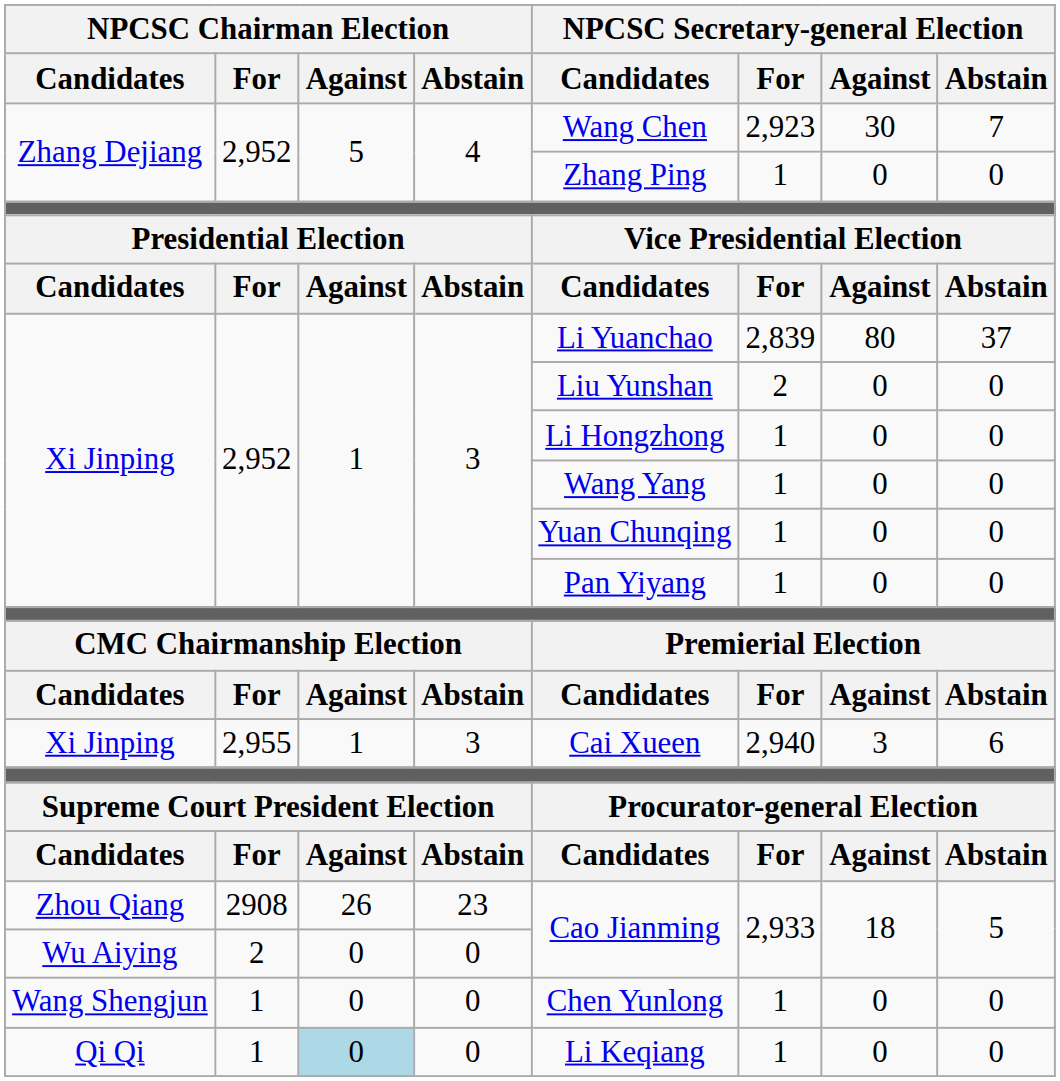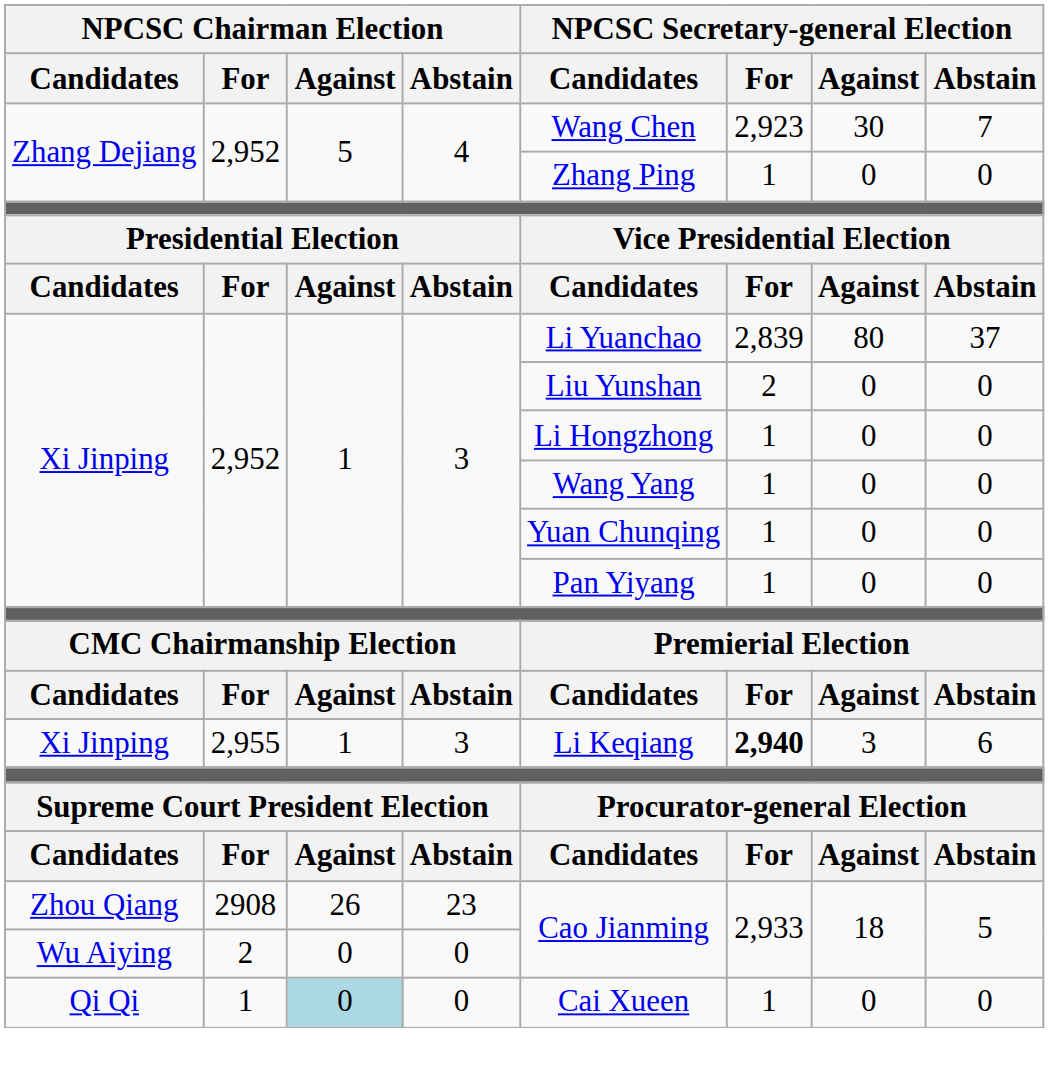Xi Jinping / 2,955 | NPCSC Secretary-general Election / Candidates: Cai Xueen -> Li Keqiang
Xi Jinping / 2,955 | NPCSC Secretary-general Election / For: normal -> bold
- row: Wang Shengjun | 1 | 0 | 0 | Chen Yunlong | 1 | 0 | 0
Qi Qi | NPCSC Secretary-general Election / Candidates: Li Keqiang -> Cai Xueen
